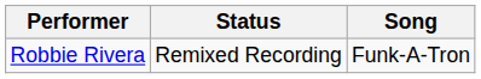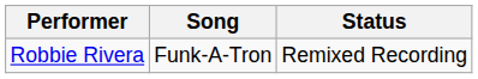columns swapped: Song <-> Status
